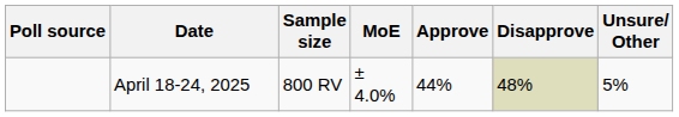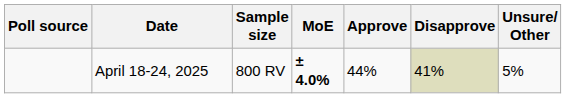April 18-24, 2025 | MoE: normal -> bold
April 18-24, 2025 | Disapprove: 48% -> 41%
